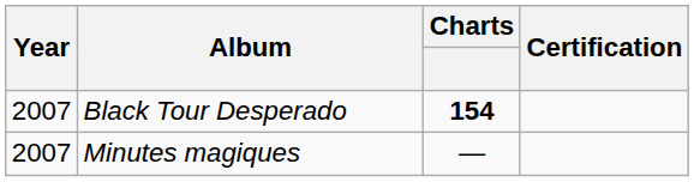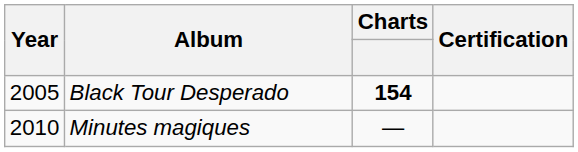Black Tour Desperado | Year: 2007 -> 2005
Minutes magiques | Year: 2007 -> 2010
